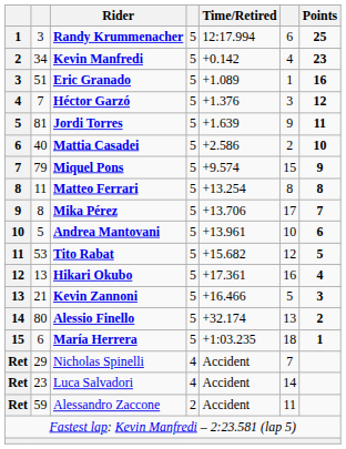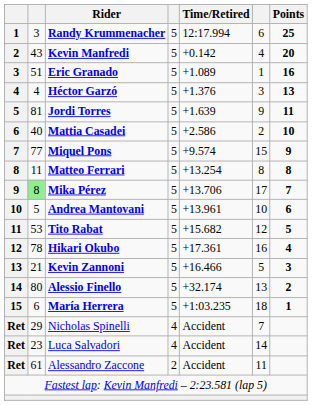Kevin Manfredi | column 2: 34 -> 43
Kevin Manfredi | Points: 23 -> 20
Héctor Garzó | column 2: 7 -> 4
Héctor Garzó | Points: 12 -> 13
Miquel Pons | column 2: 79 -> 77
Mika Pérez | column 2: no background -> lightgreen background
Hikari Okubo | column 2: 13 -> 78
Alessandro Zaccone | column 2: 59 -> 61
